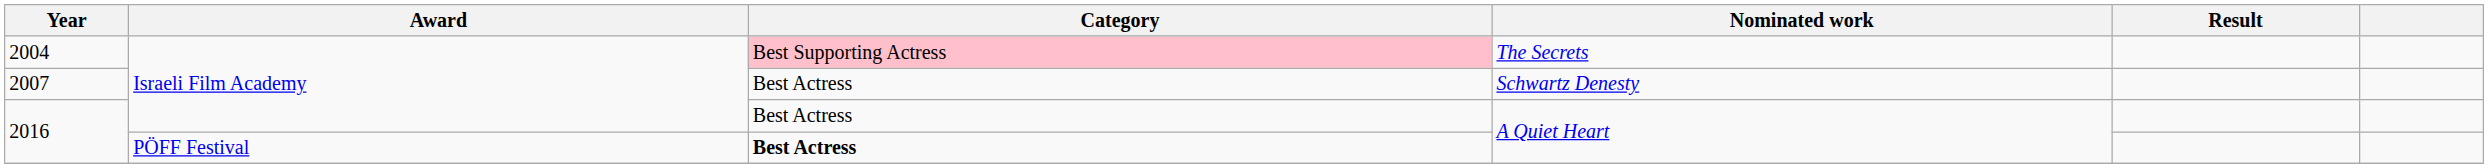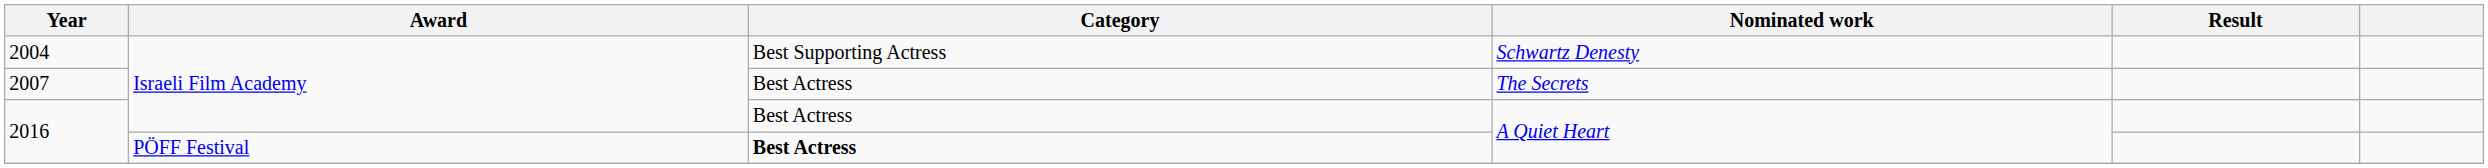2004 | Category: pink background -> no background
2004 | Nominated work: The Secrets -> Schwartz Denesty
2007 | Nominated work: Schwartz Denesty -> The Secrets
